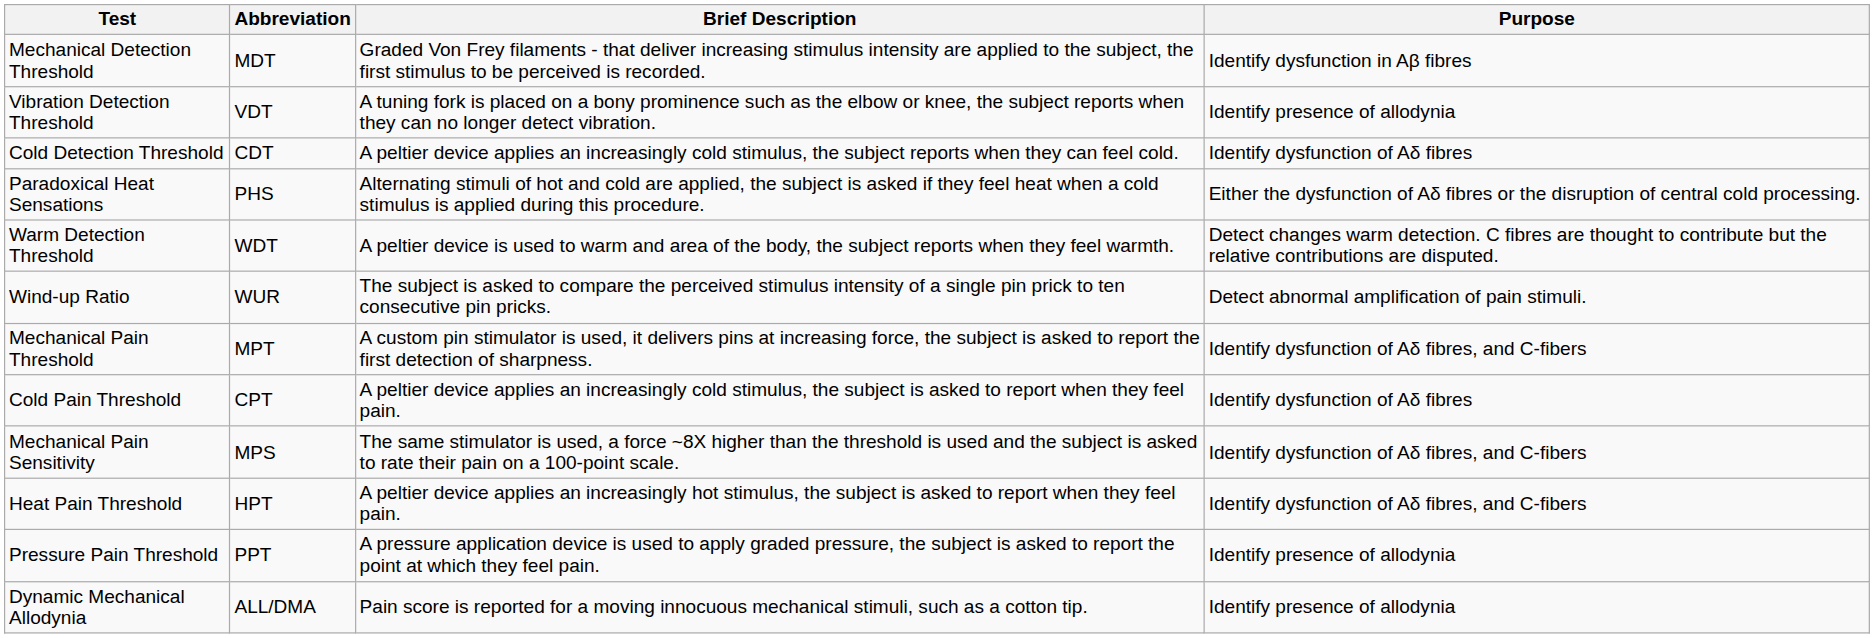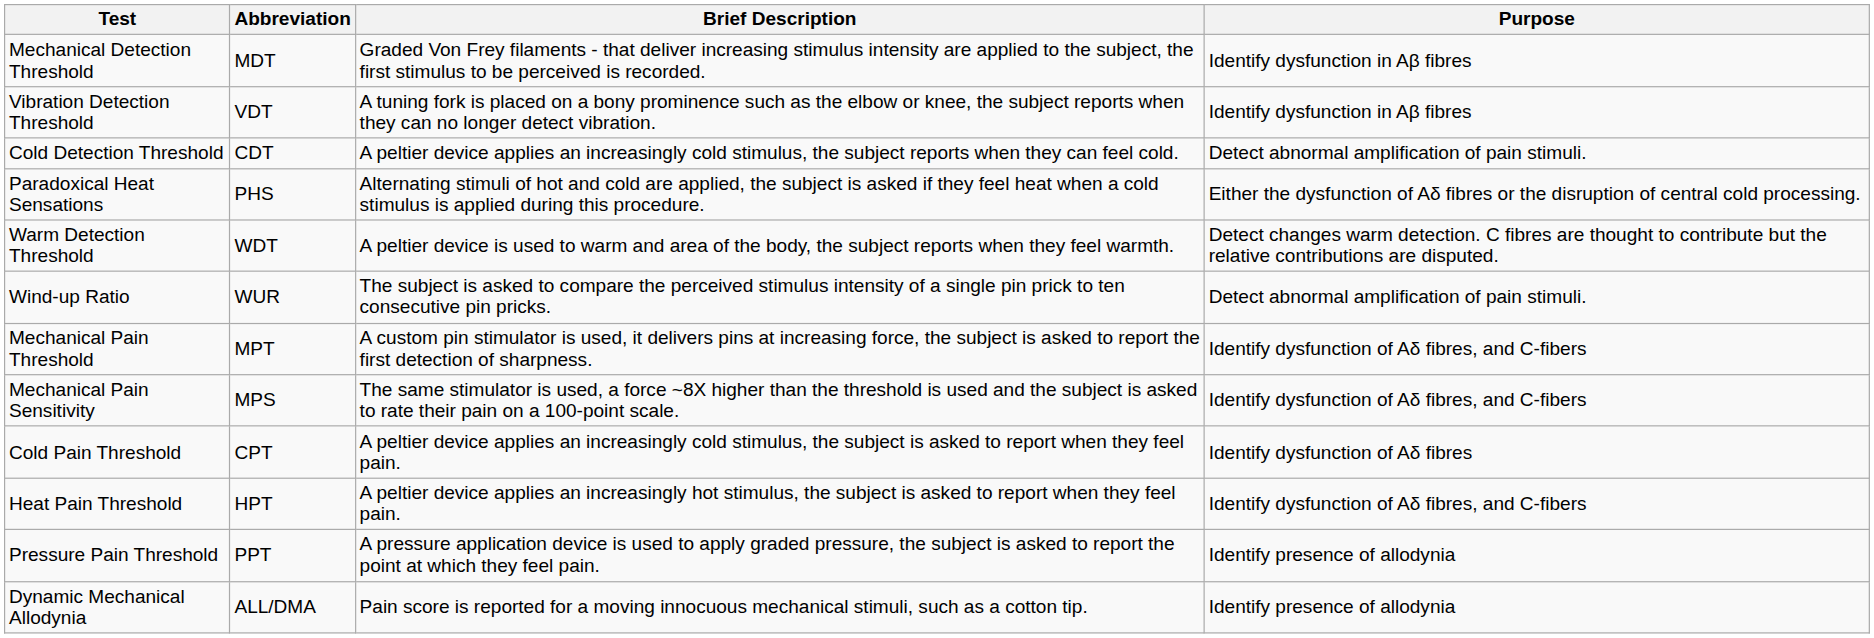Vibration Detection Threshold | Purpose: Identify presence of allodynia -> Identify dysfunction in Aβ fibres
Cold Detection Threshold | Purpose: Identify dysfunction of Aδ fibres -> Detect abnormal amplification of pain stimuli.
rows swapped: Mechanical Pain Sensitivity <-> Cold Pain Threshold
